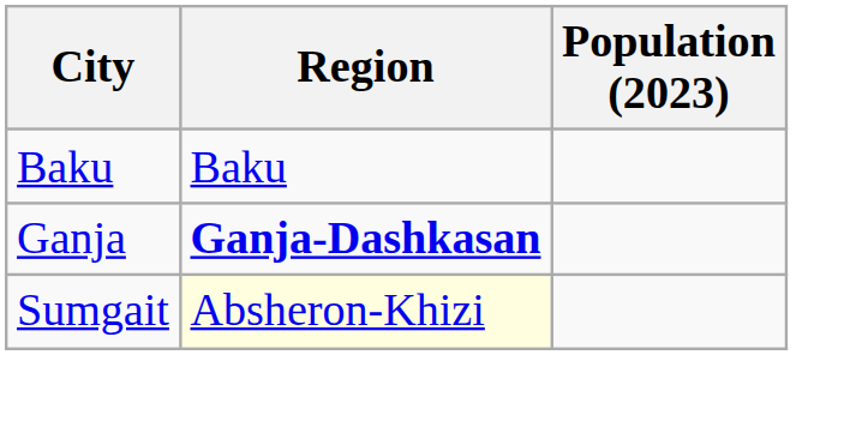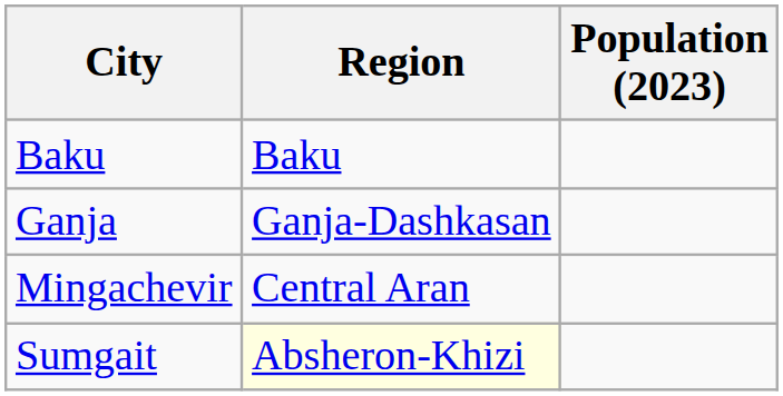Ganja | Region: bold -> normal
+ row: Mingachevir | Central Aran
